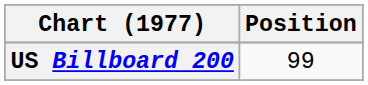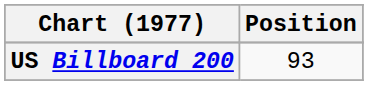US Billboard 200 | Position: 99 -> 93
